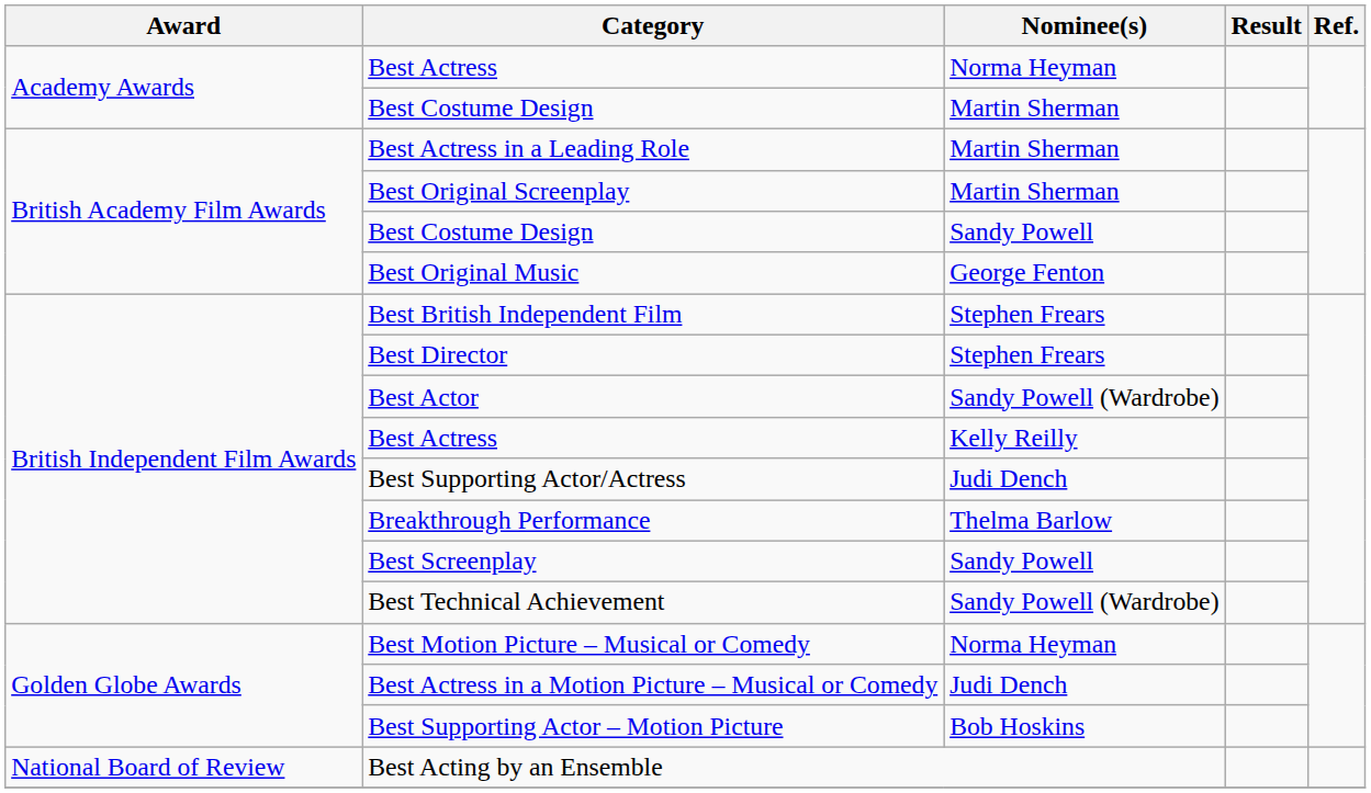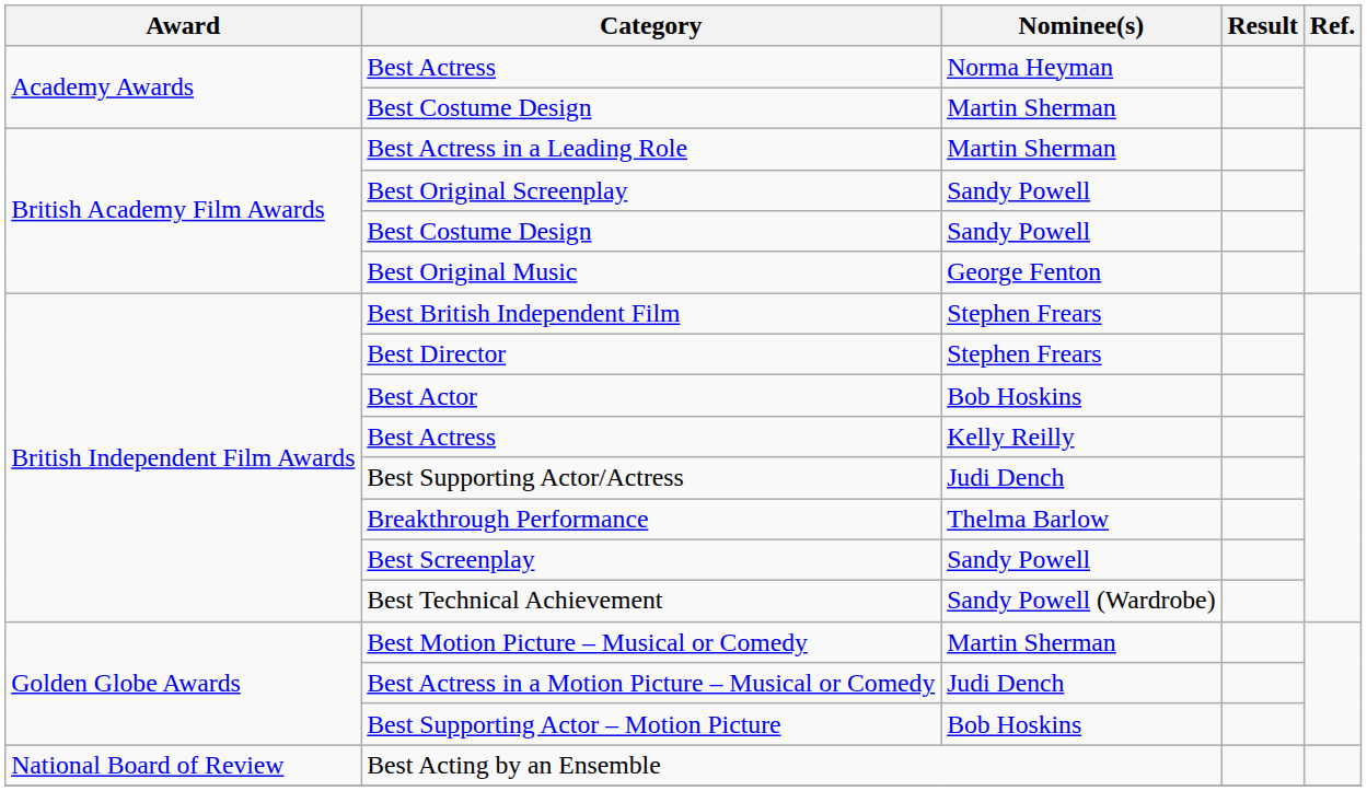Best Original Screenplay | Nominee(s): Martin Sherman -> Sandy Powell
Best Actor | Nominee(s): Sandy Powell (Wardrobe) -> Bob Hoskins
Best Motion Picture – Musical or Comedy | Nominee(s): Norma Heyman -> Martin Sherman
